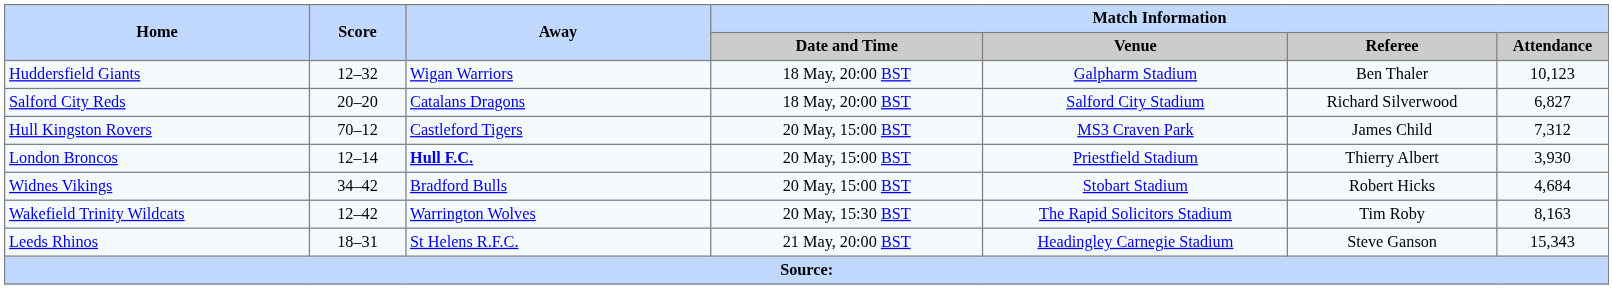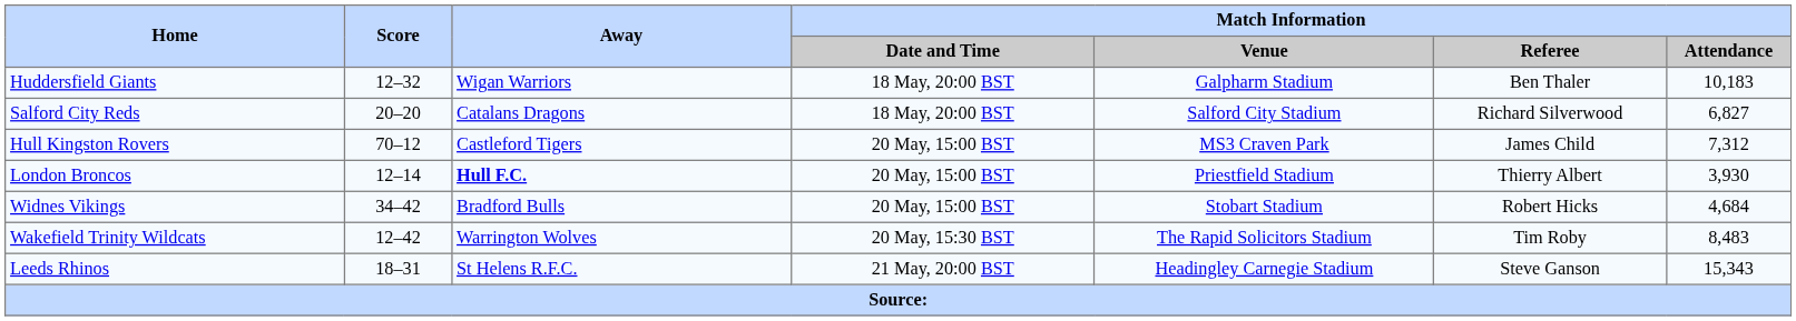Huddersfield Giants | Match Information / Attendance: 10,123 -> 10,183
Wakefield Trinity Wildcats | Match Information / Attendance: 8,163 -> 8,483
